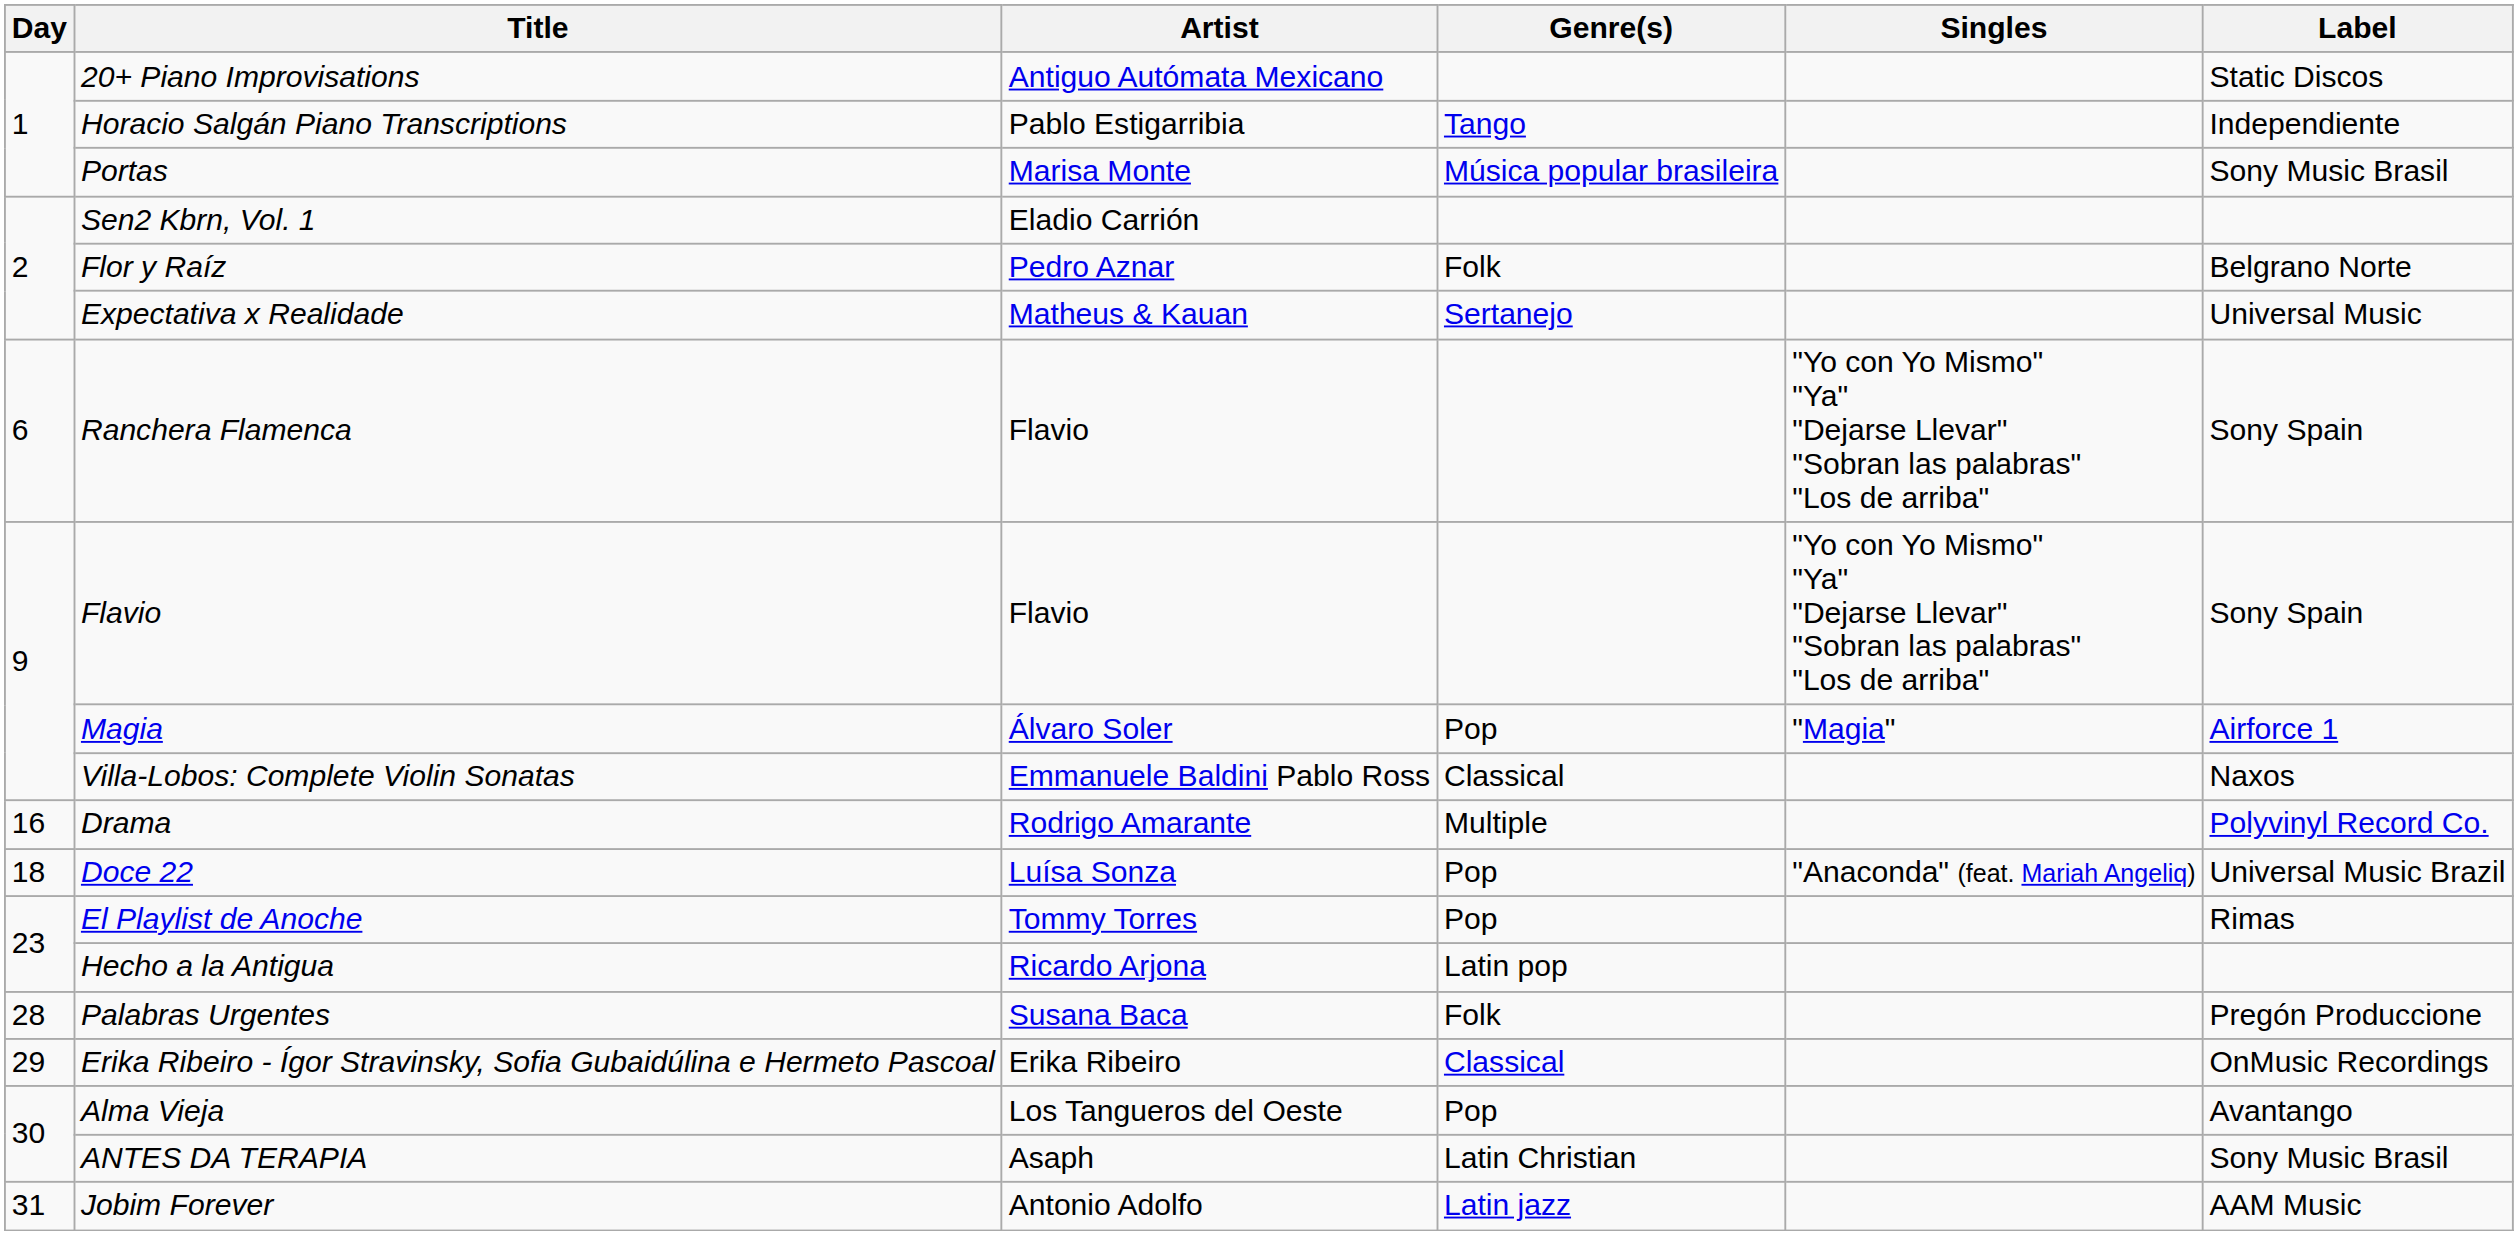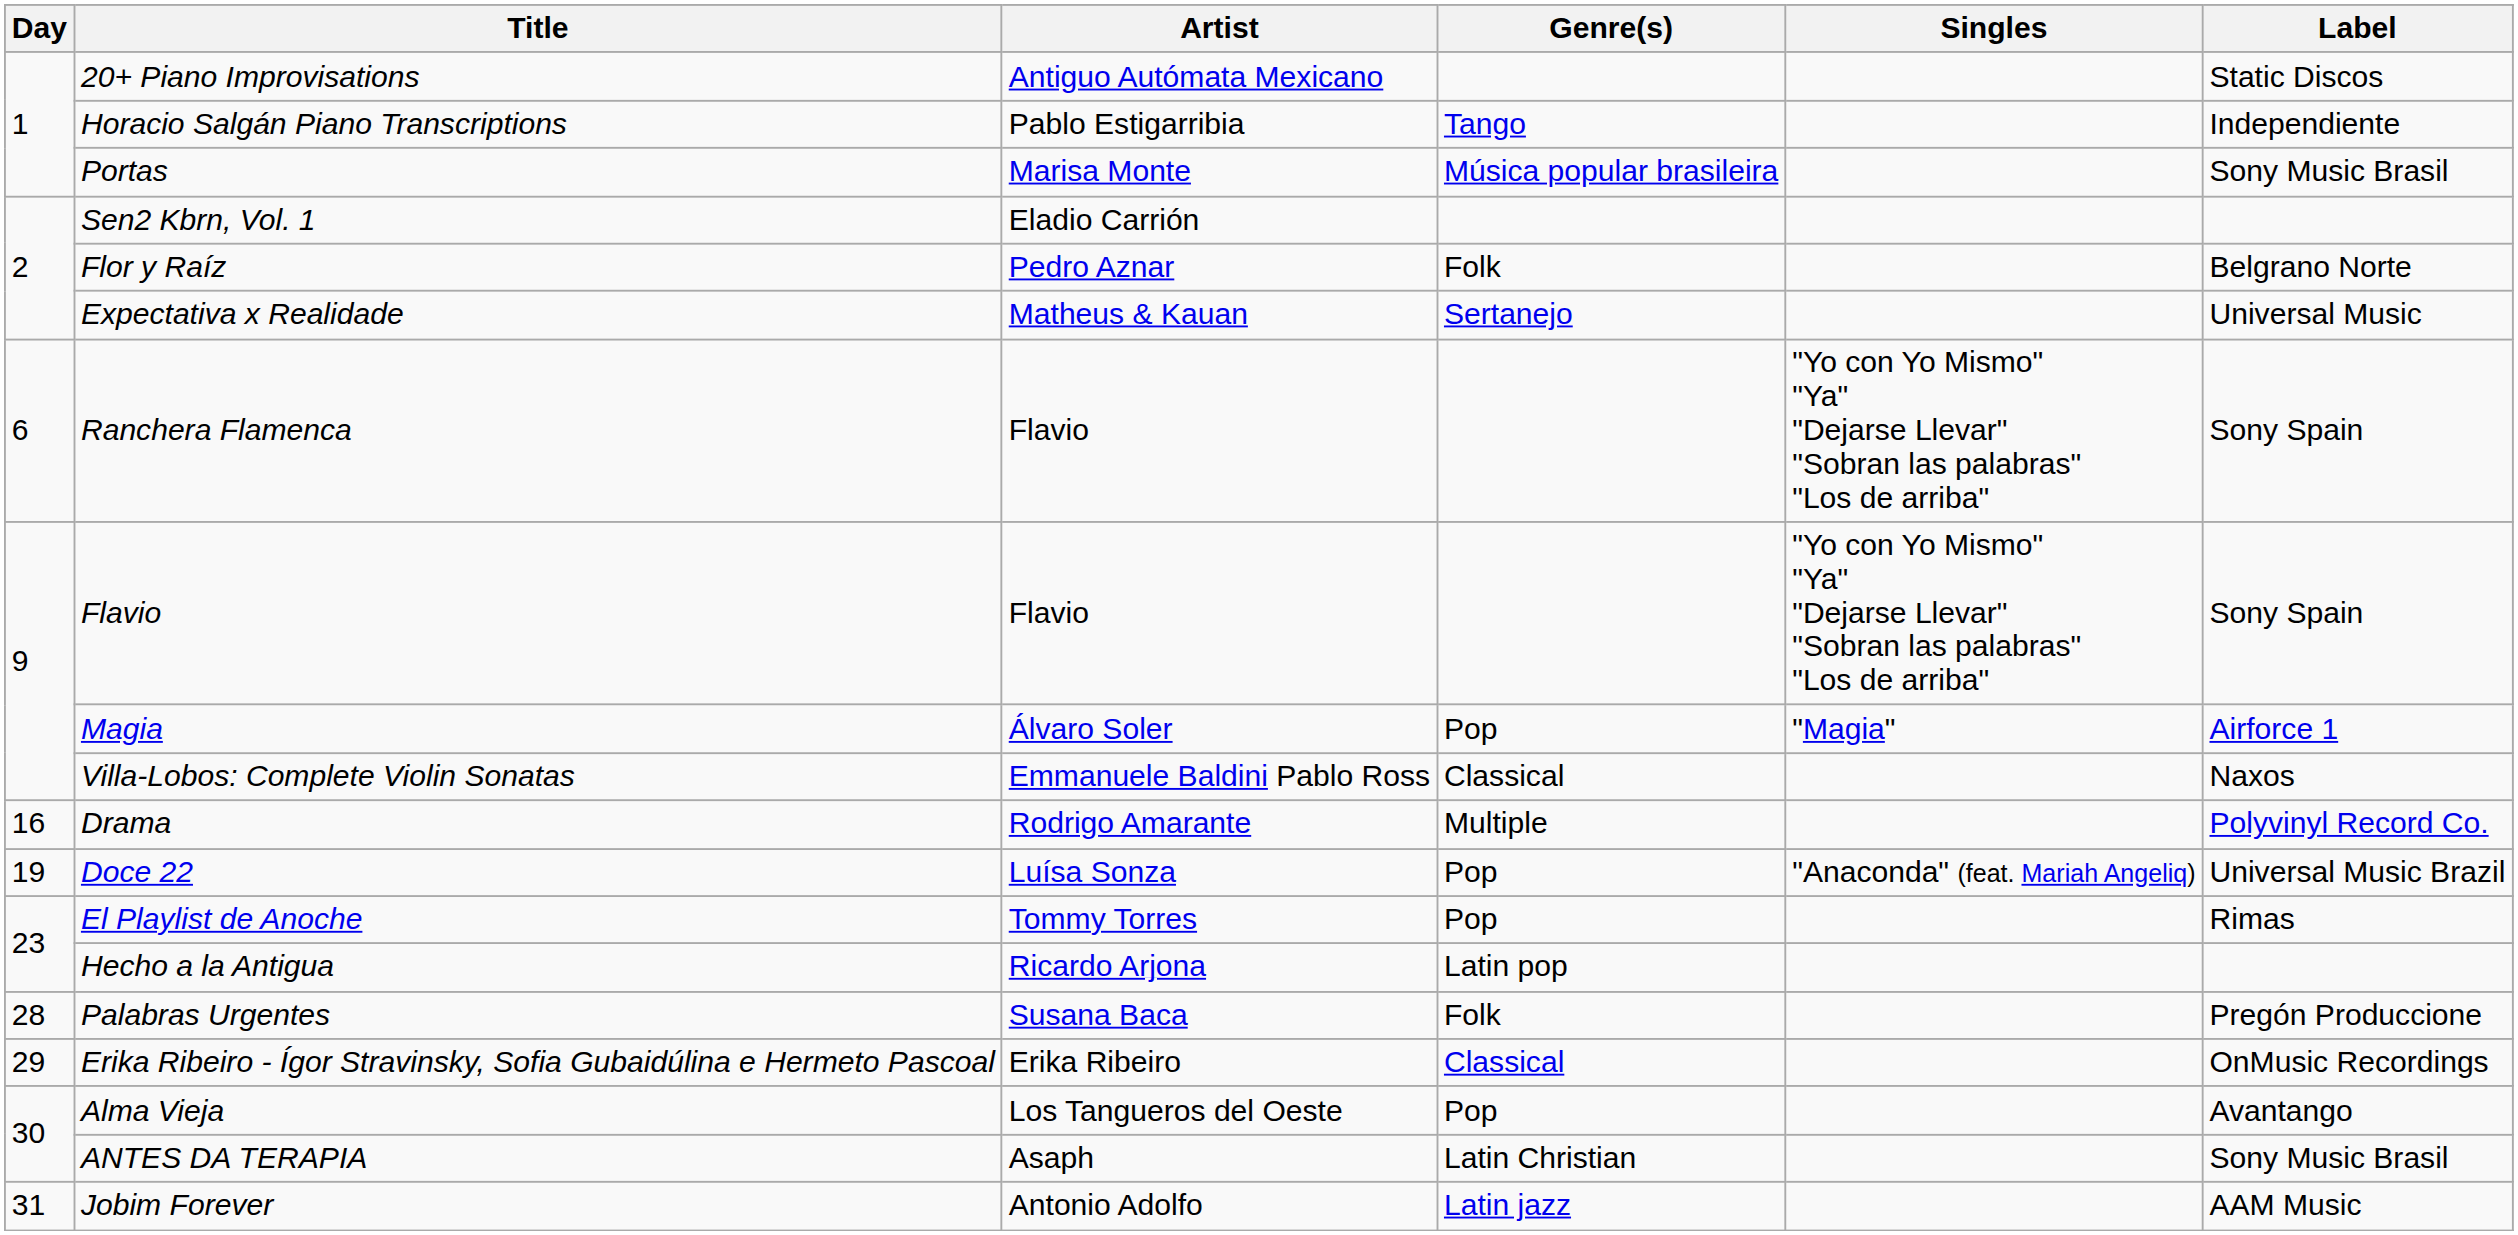Doce 22 | Day: 18 -> 19
